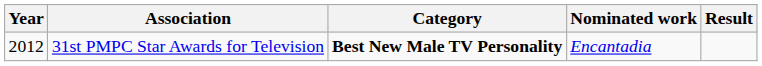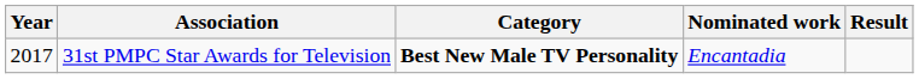31st PMPC Star Awards for Television | Year: 2012 -> 2017
